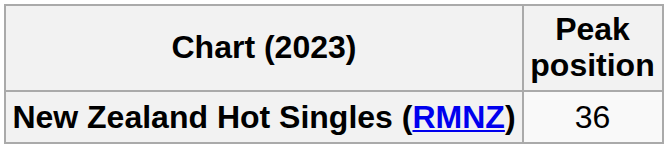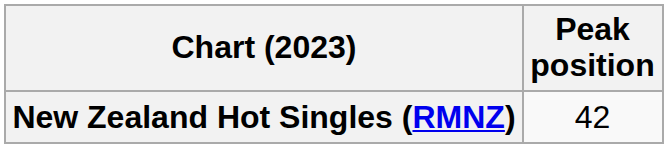New Zealand Hot Singles (RMNZ) | Peak position: 36 -> 42
